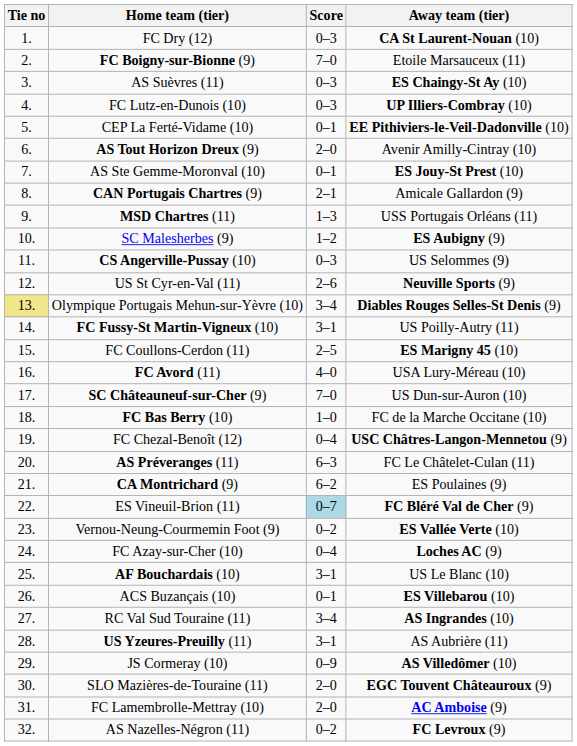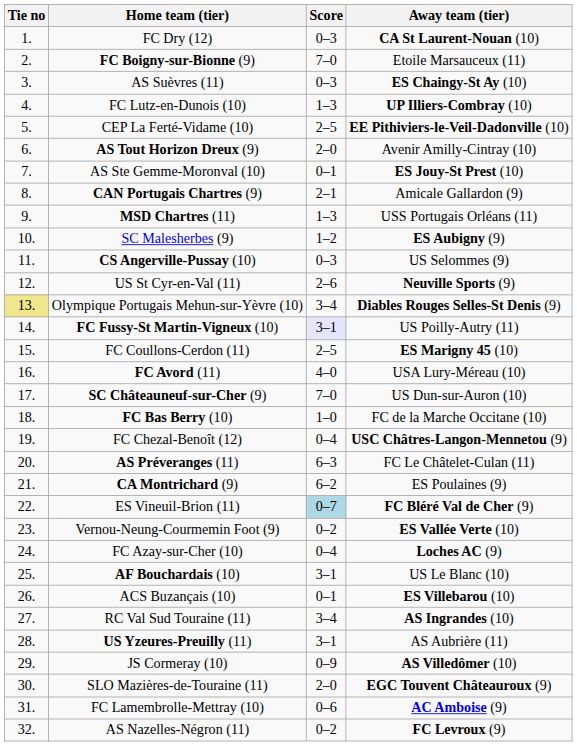FC Lutz-en-Dunois (10) | Score: 0–3 -> 1–3
CEP La Ferté-Vidame (10) | Score: 0–1 -> 2–5
FC Fussy-St Martin-Vigneux (10) | Score: no background -> lavender background
FC Lamembrolle-Mettray (10) | Score: 2–0 -> 0–6
